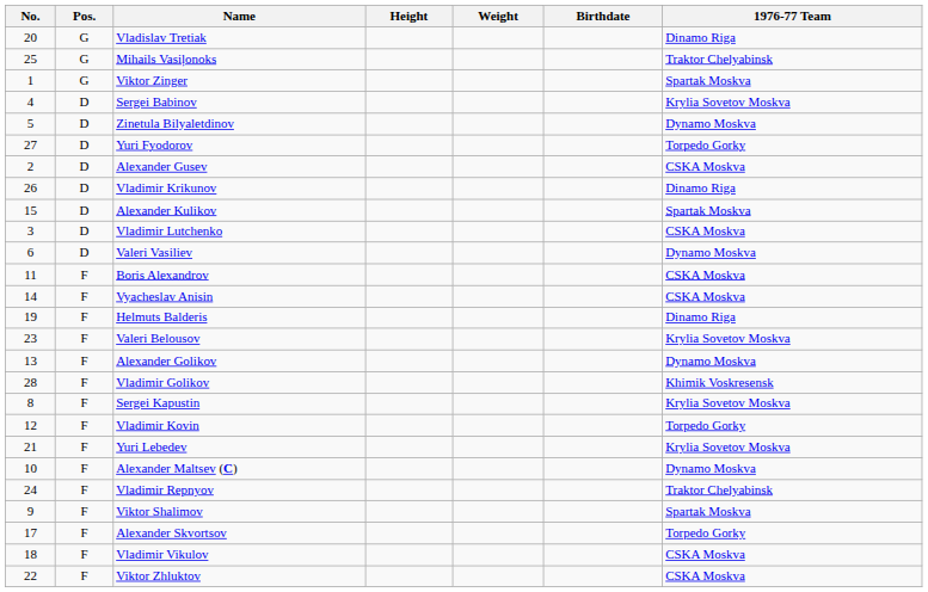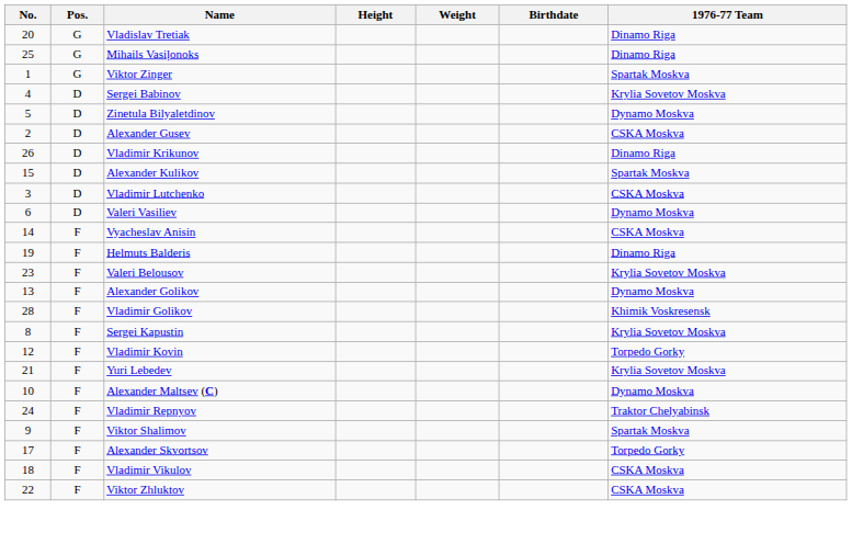Mihails Vasiļonoks | 1976-77 Team: Traktor Chelyabinsk -> Dinamo Riga
- row: 27 | D | Yuri Fyodorov | Torpedo Gorky
- row: 11 | F | Boris Alexandrov | CSKA Moskva
